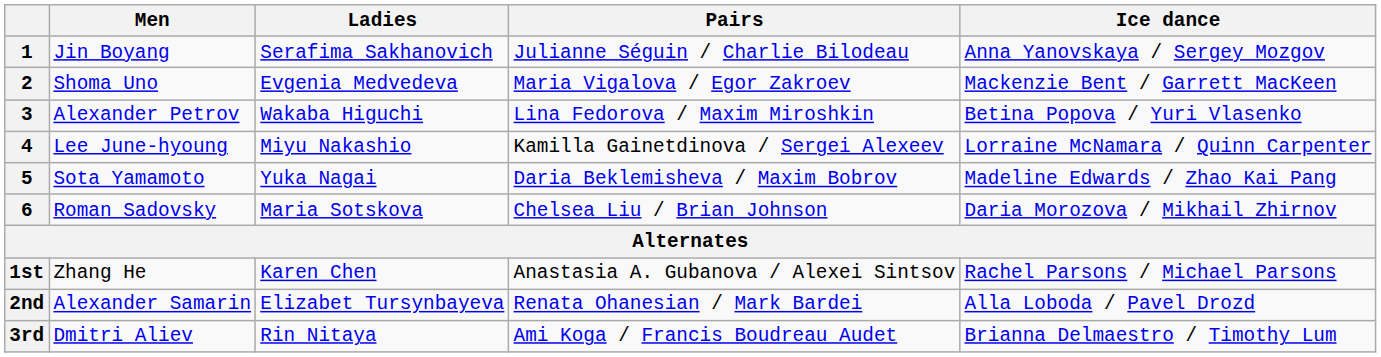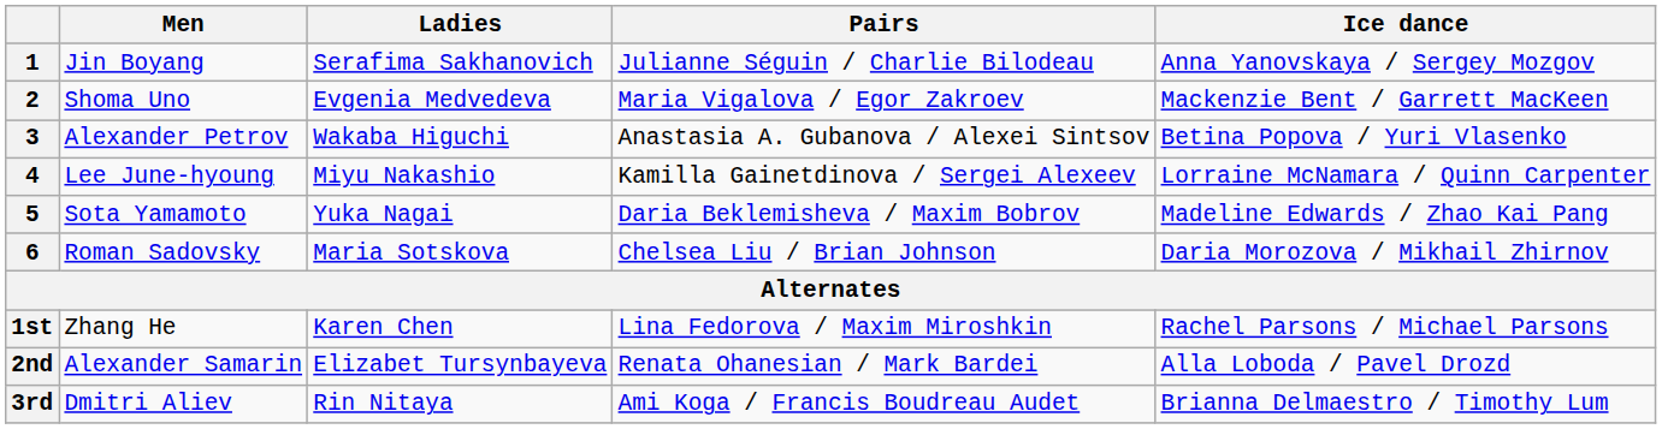3 | Pairs: Lina Fedorova / Maxim Miroshkin -> Anastasia A. Gubanova / Alexei Sintsov
1st | Pairs: Anastasia A. Gubanova / Alexei Sintsov -> Lina Fedorova / Maxim Miroshkin
